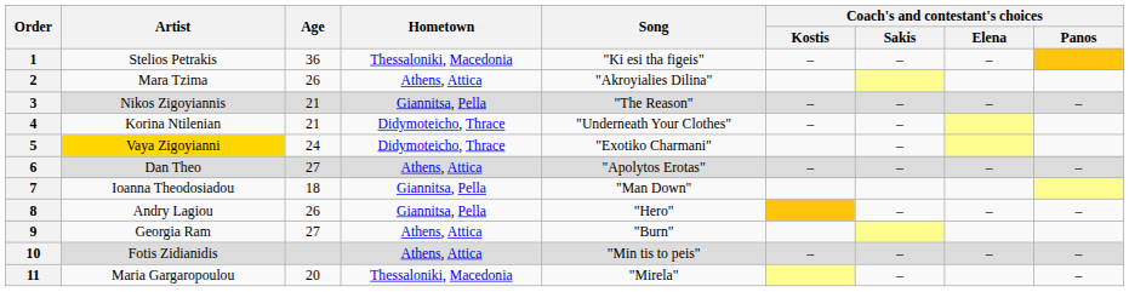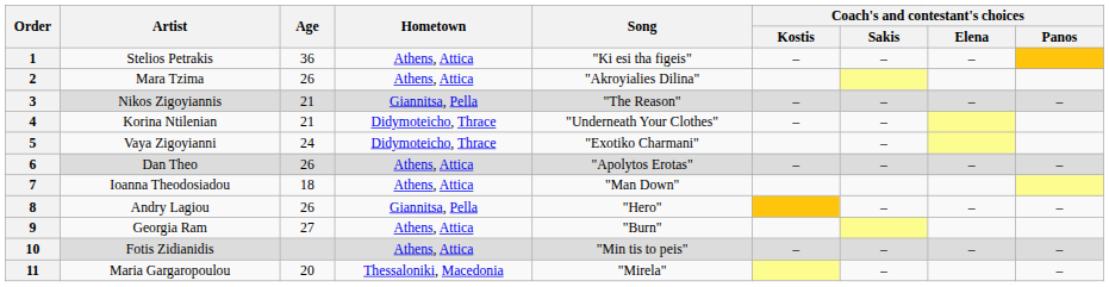1 | Hometown: Thessaloniki, Macedonia -> Athens, Attica
5 | Artist: gold background -> no background
6 | Age: 27 -> 26
7 | Hometown: Giannitsa, Pella -> Athens, Attica
